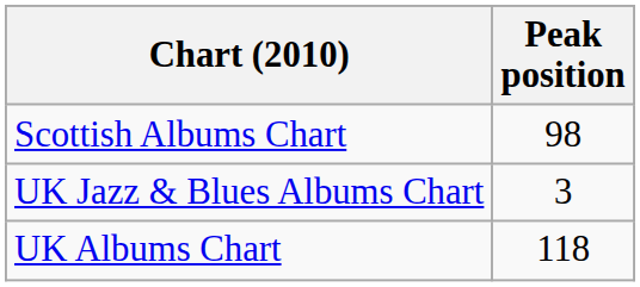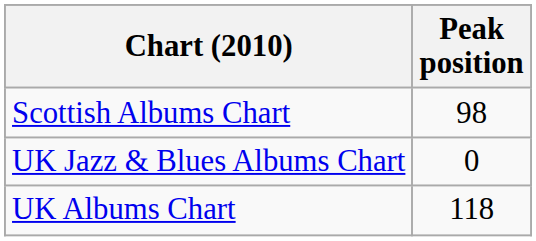UK Jazz & Blues Albums Chart | Peak position: 3 -> 0
